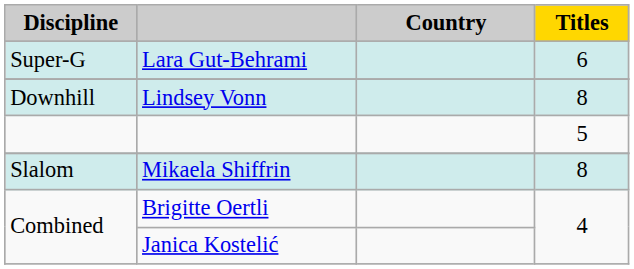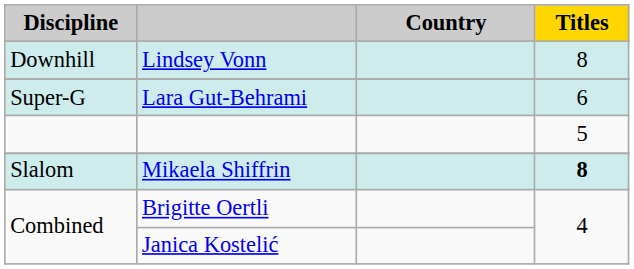rows swapped: Lindsey Vonn <-> Lara Gut-Behrami
Mikaela Shiffrin | Titles: normal -> bold
